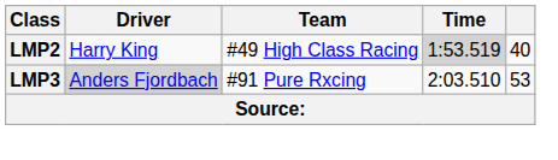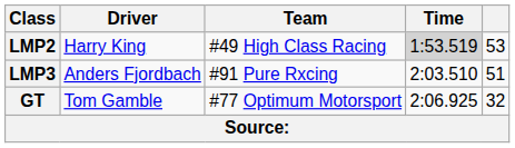LMP2 | column 5: 40 -> 53
LMP3 | Driver: lightgrey background -> no background
LMP3 | column 5: 53 -> 51
+ row: GT | Tom Gamble | #77 Optimum Motorsport | 2:06.925 | 32
